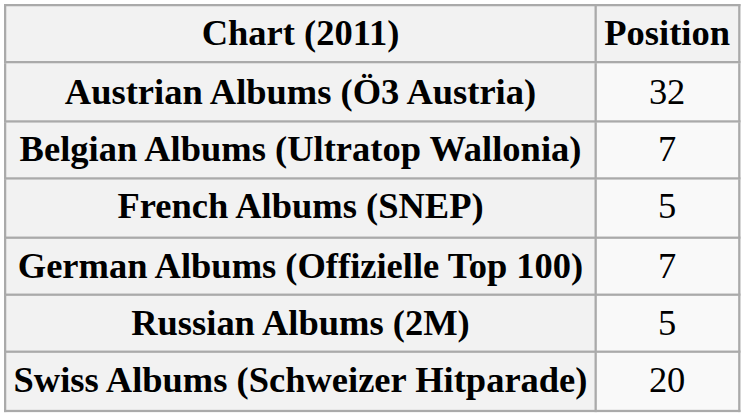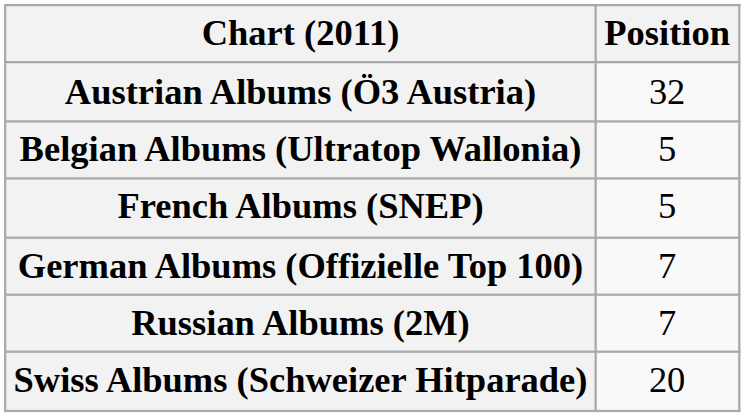Belgian Albums (Ultratop Wallonia) | Position: 7 -> 5
Russian Albums (2M) | Position: 5 -> 7
